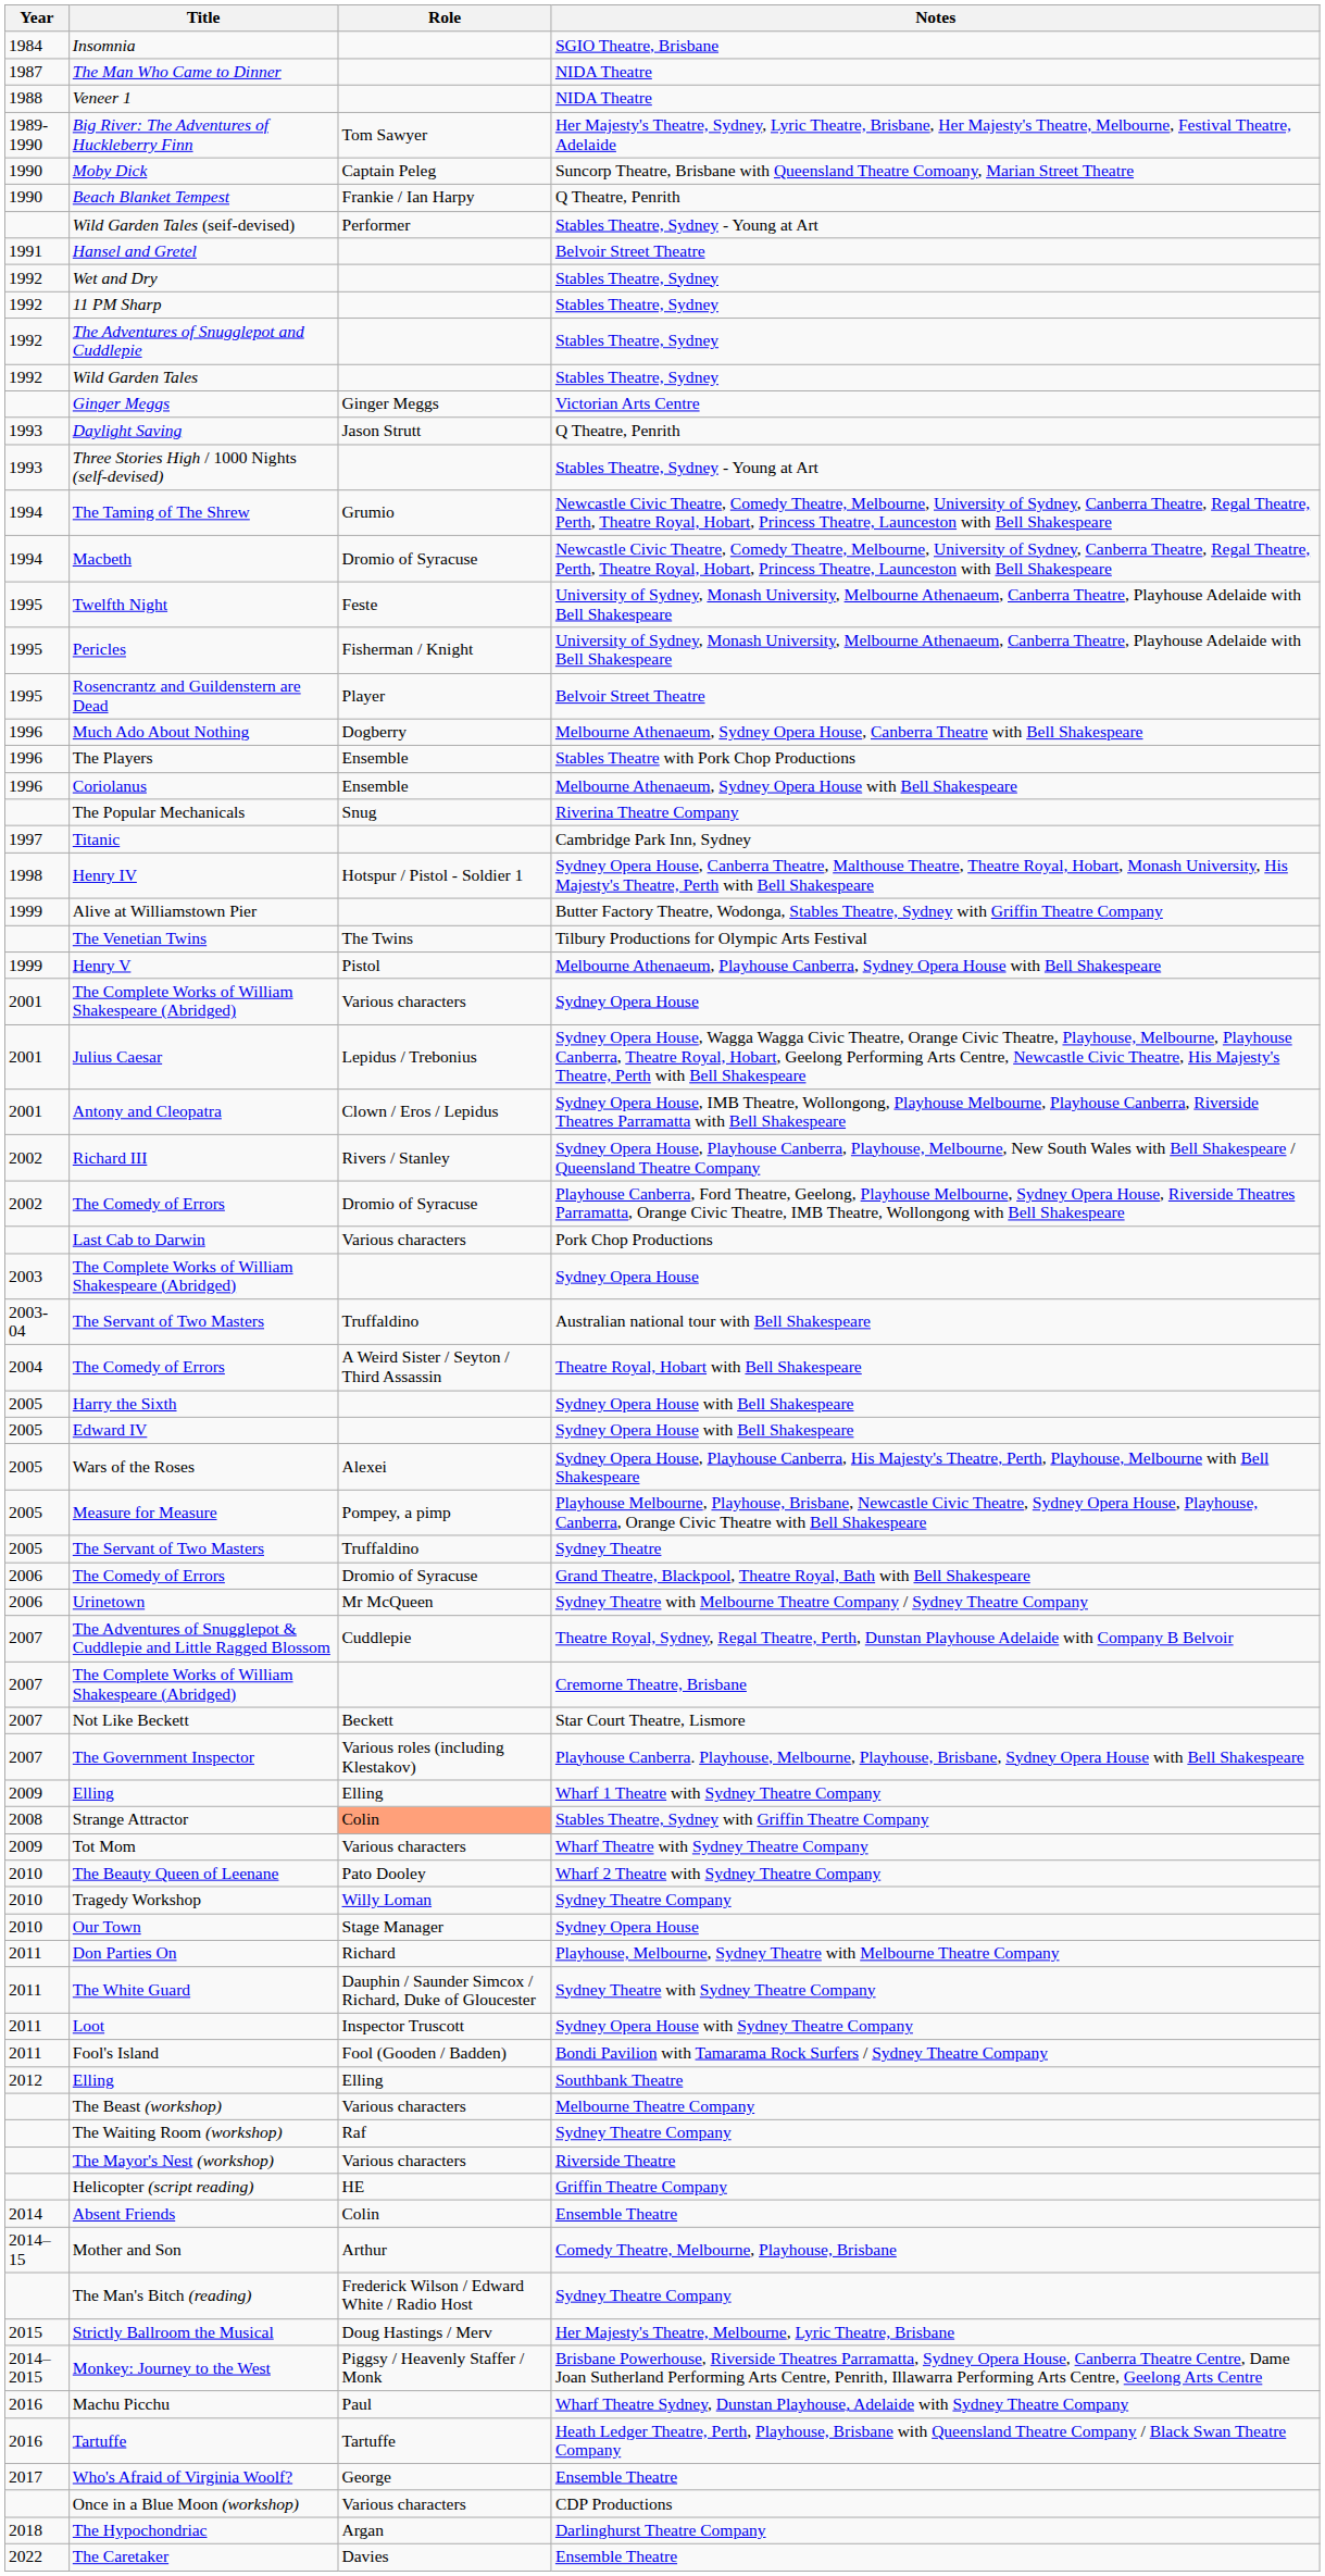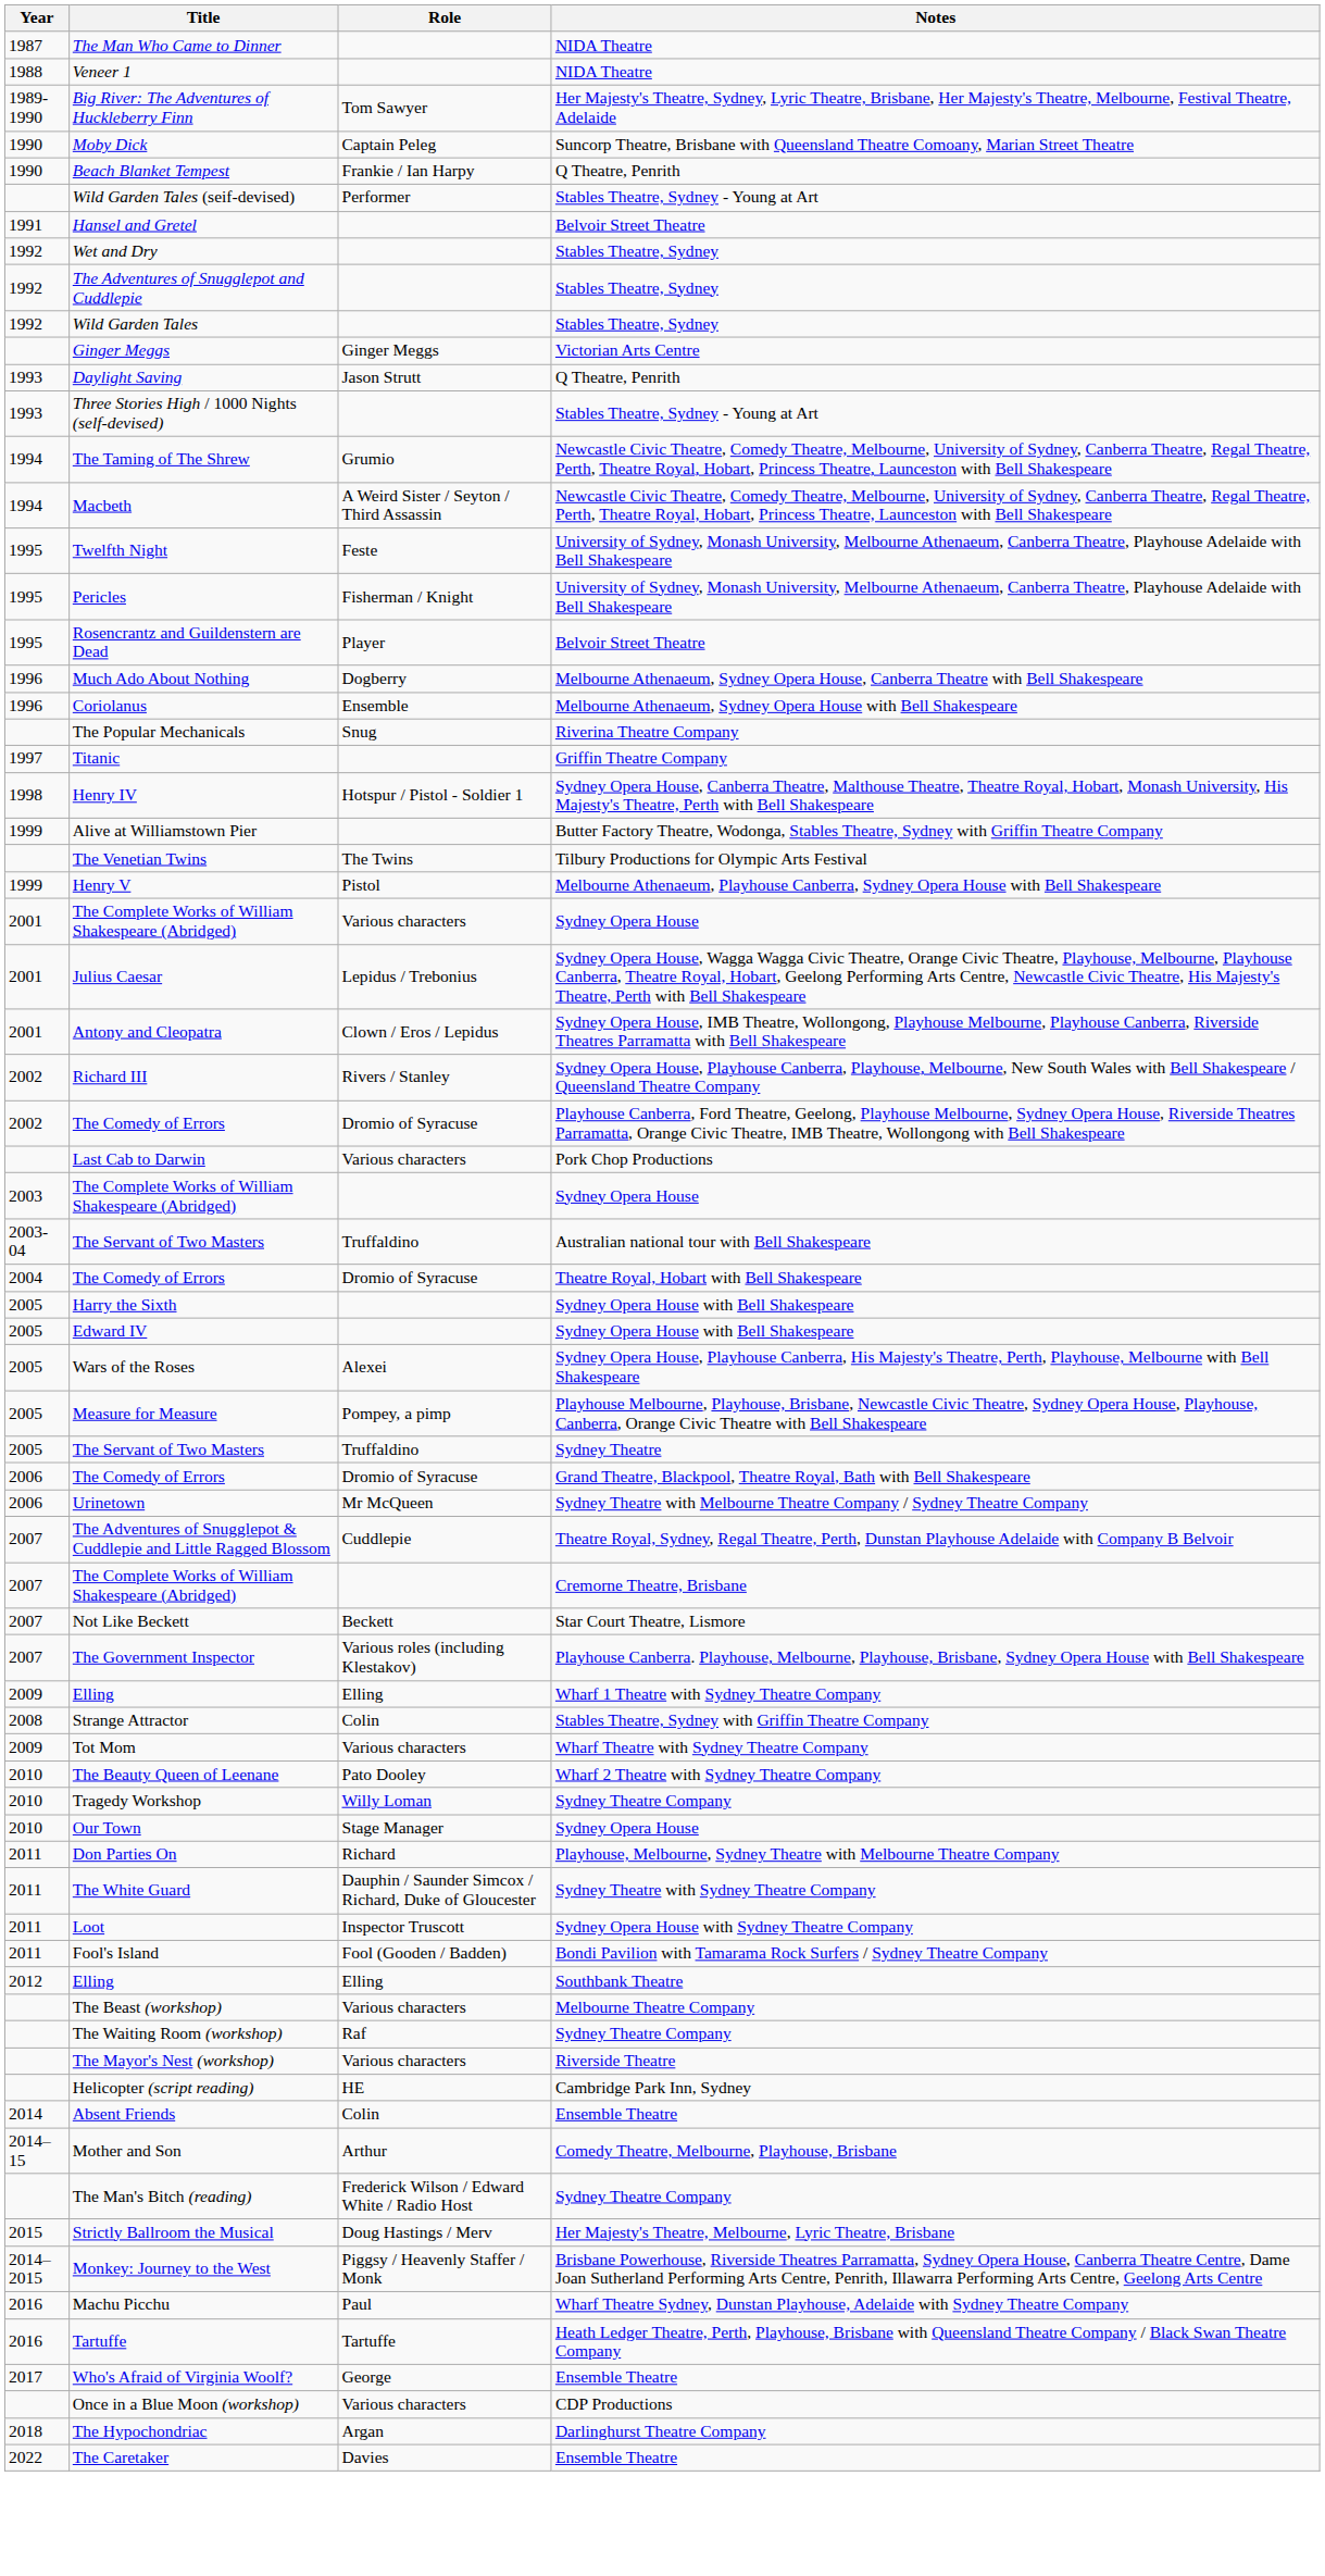- row: 1984 | Insomnia | SGIO Theatre, Brisbane
- row: 1992 | 11 PM Sharp | Stables Theatre, Sydney
Macbeth | Role: Dromio of Syracuse -> A Weird Sister / Seyton / Third Assassin
- row: 1996 | The Players | Ensemble | Stables Theatre with Pork Chop Productions
Titanic | Notes: Cambridge Park Inn, Sydney -> Griffin Theatre Company
2004 / The Comedy of Errors | Role: A Weird Sister / Seyton / Third Assassin -> Dromio of Syracuse
Strange Attractor | Role: lightsalmon background -> no background
Helicopter (script reading) | Notes: Griffin Theatre Company -> Cambridge Park Inn, Sydney
